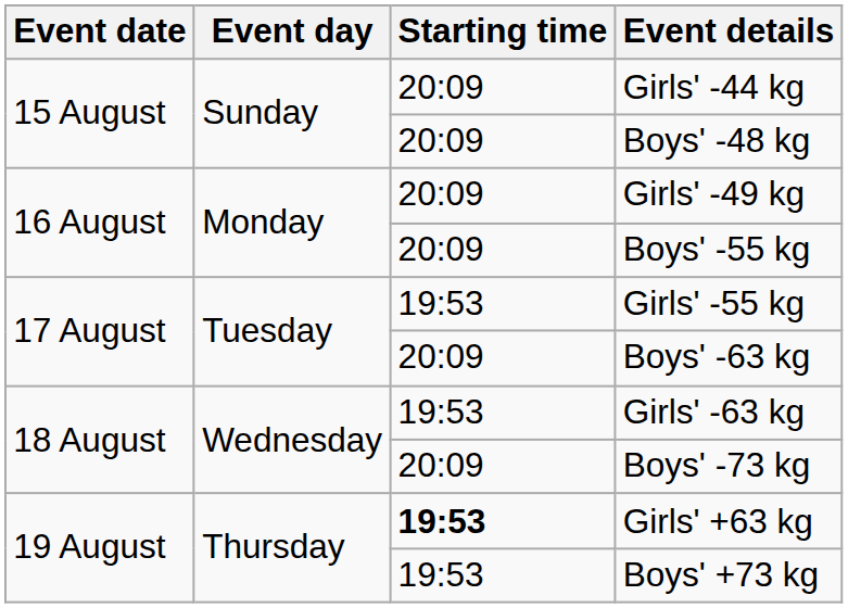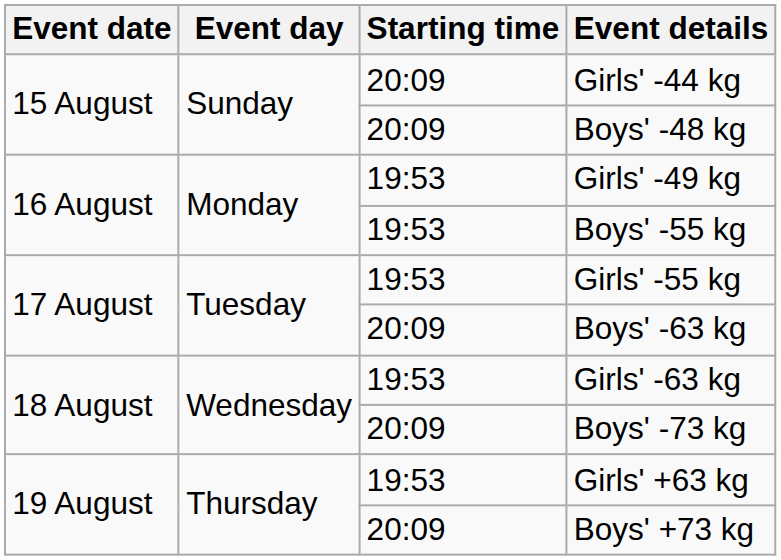Girls' -49 kg | Starting time: 20:09 -> 19:53
Boys' -55 kg | Starting time: 20:09 -> 19:53
Girls' +63 kg | Starting time: bold -> normal
Boys' +73 kg | Starting time: 19:53 -> 20:09
